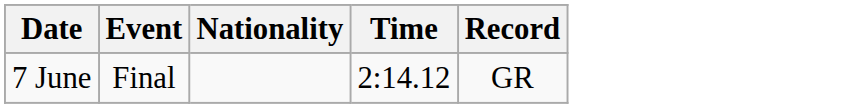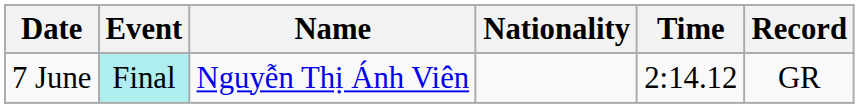+ column: Name | Nguyễn Thị Ánh Viên
7 June | Event: no background -> paleturquoise background
